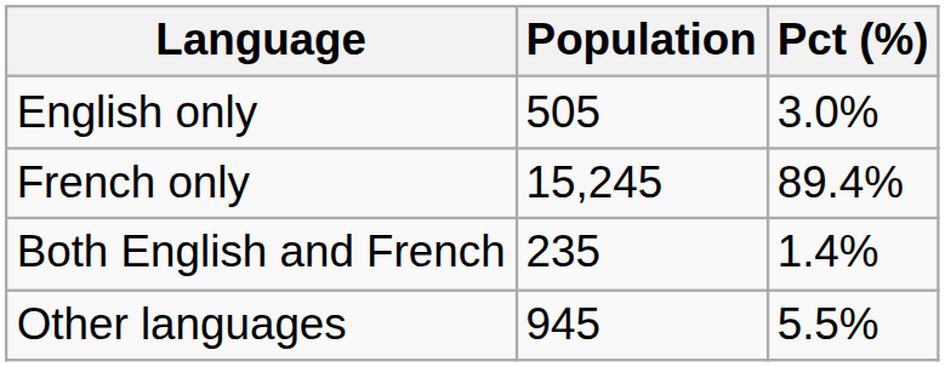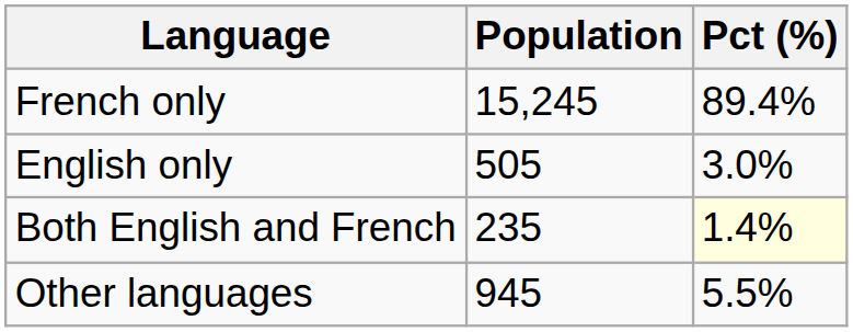rows swapped: French only <-> English only
Both English and French | Pct (%): no background -> lightyellow background
